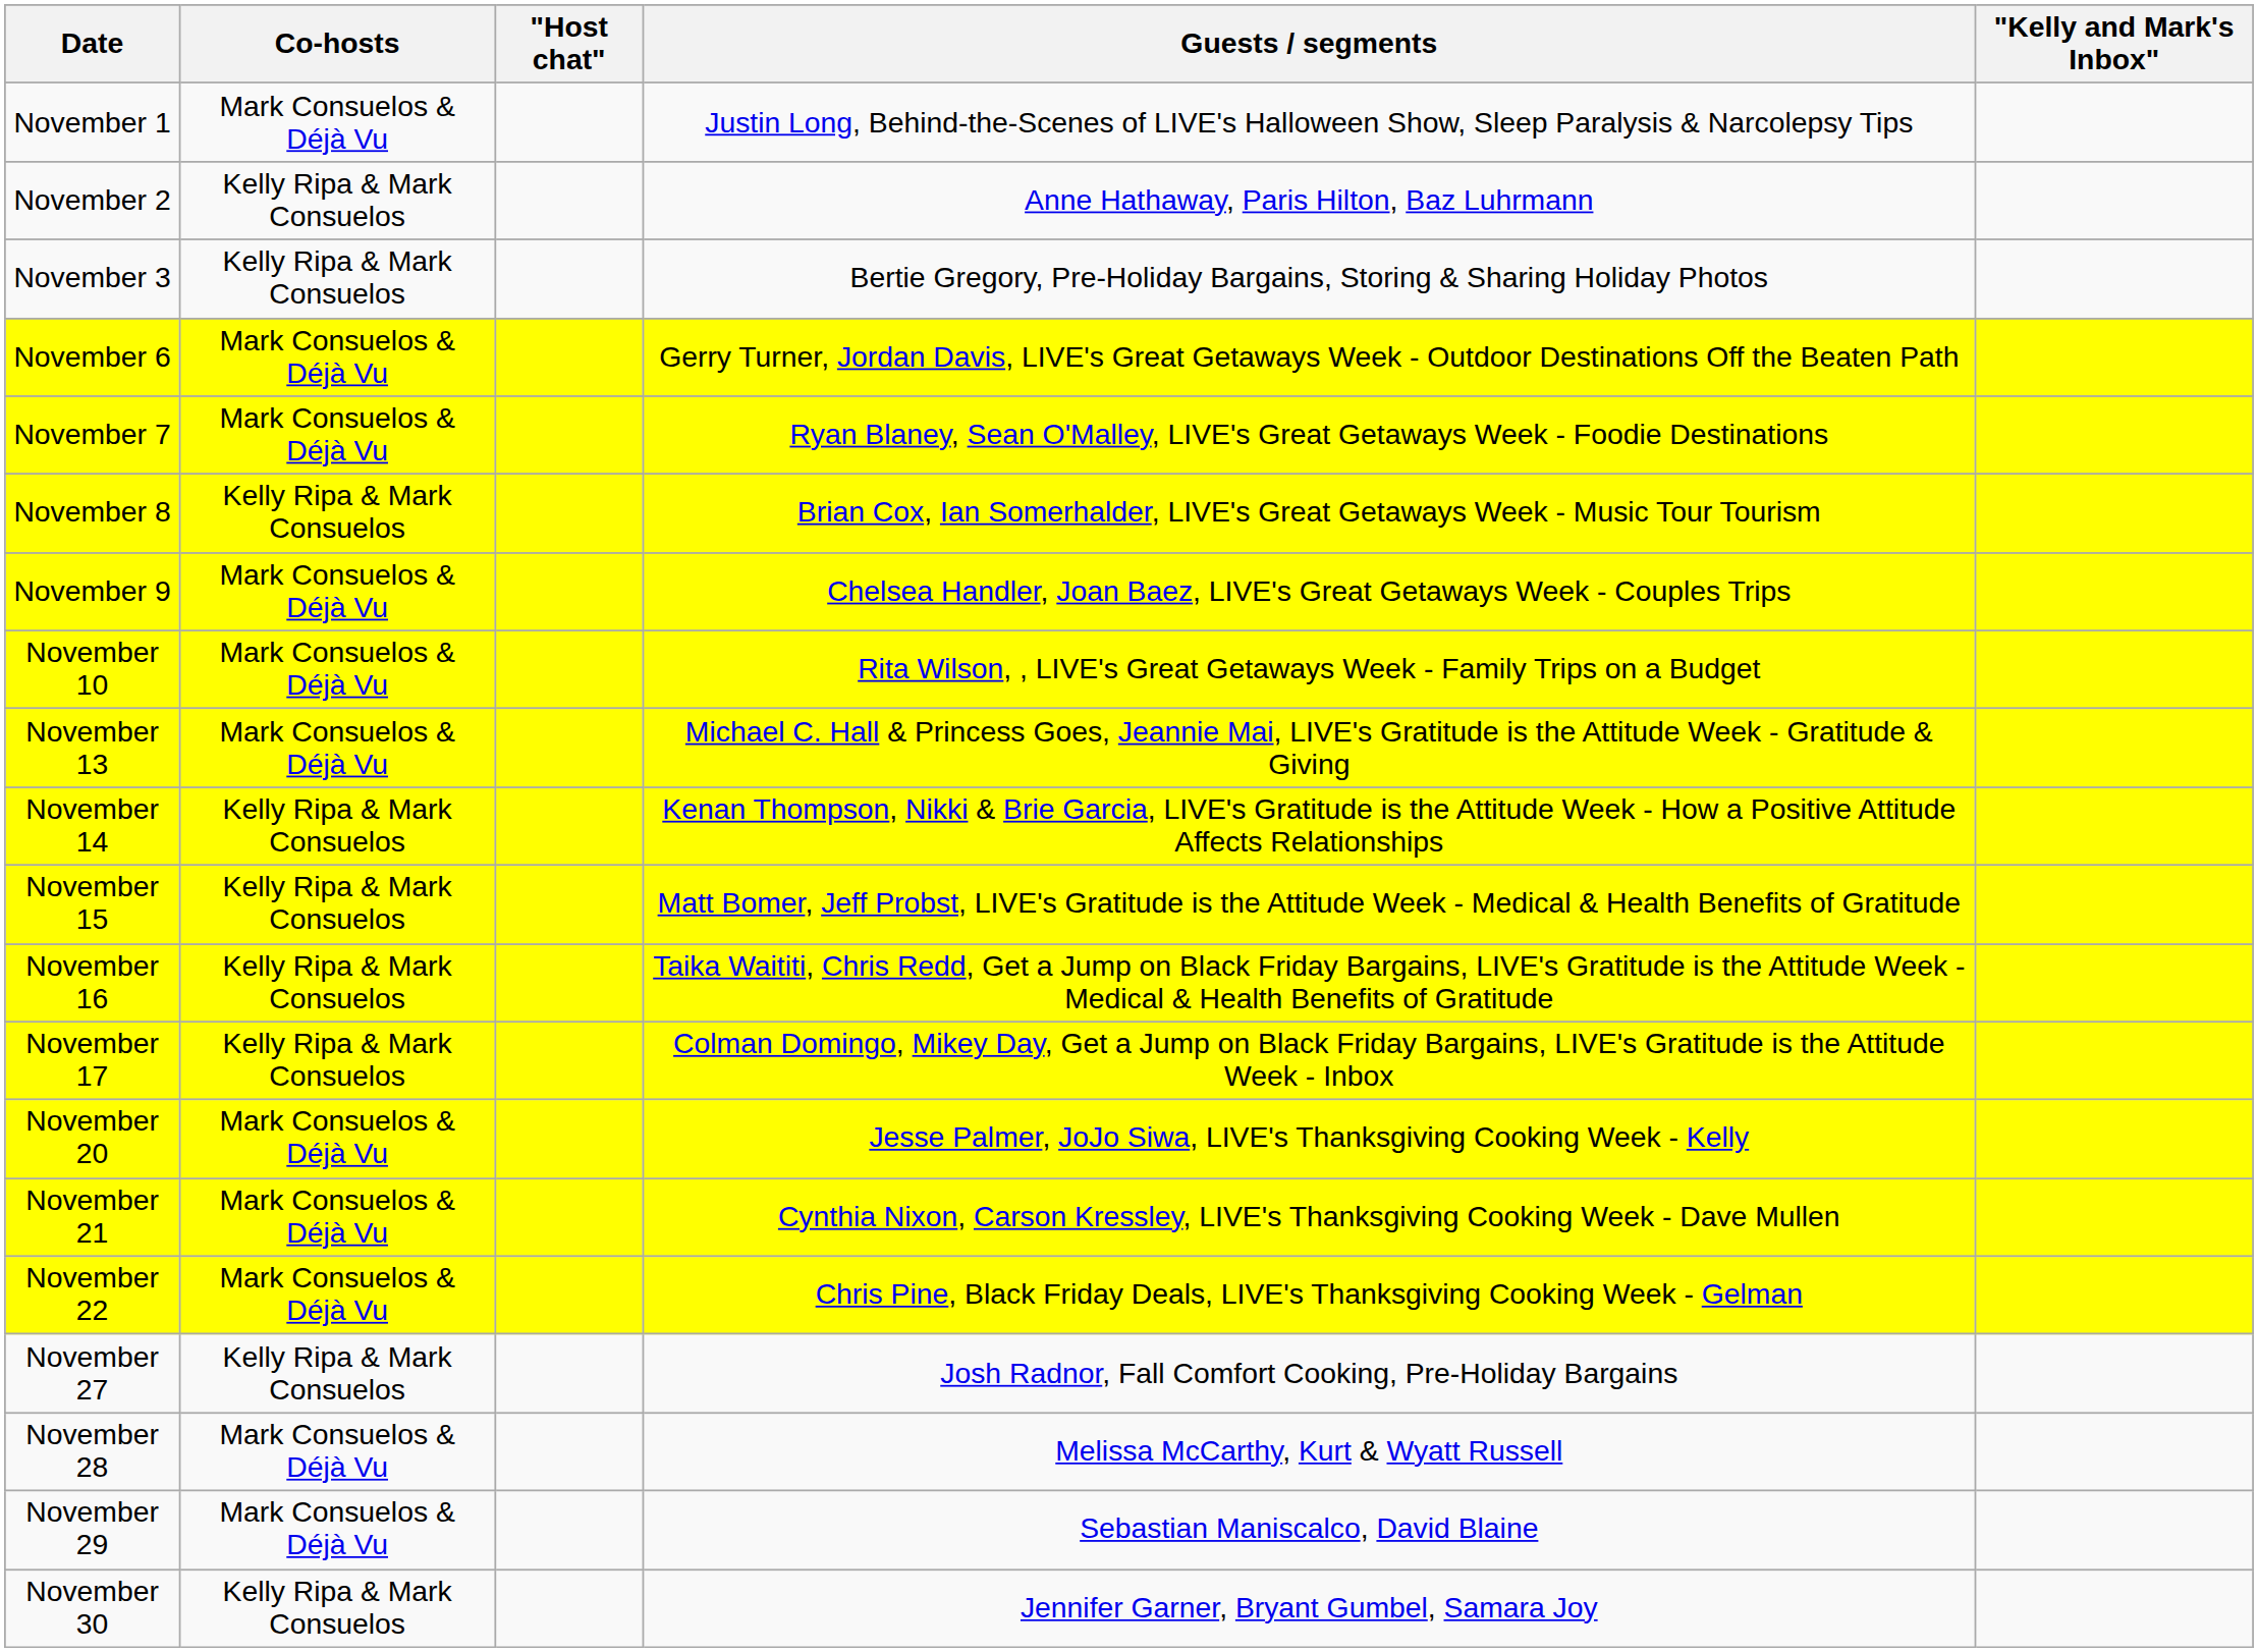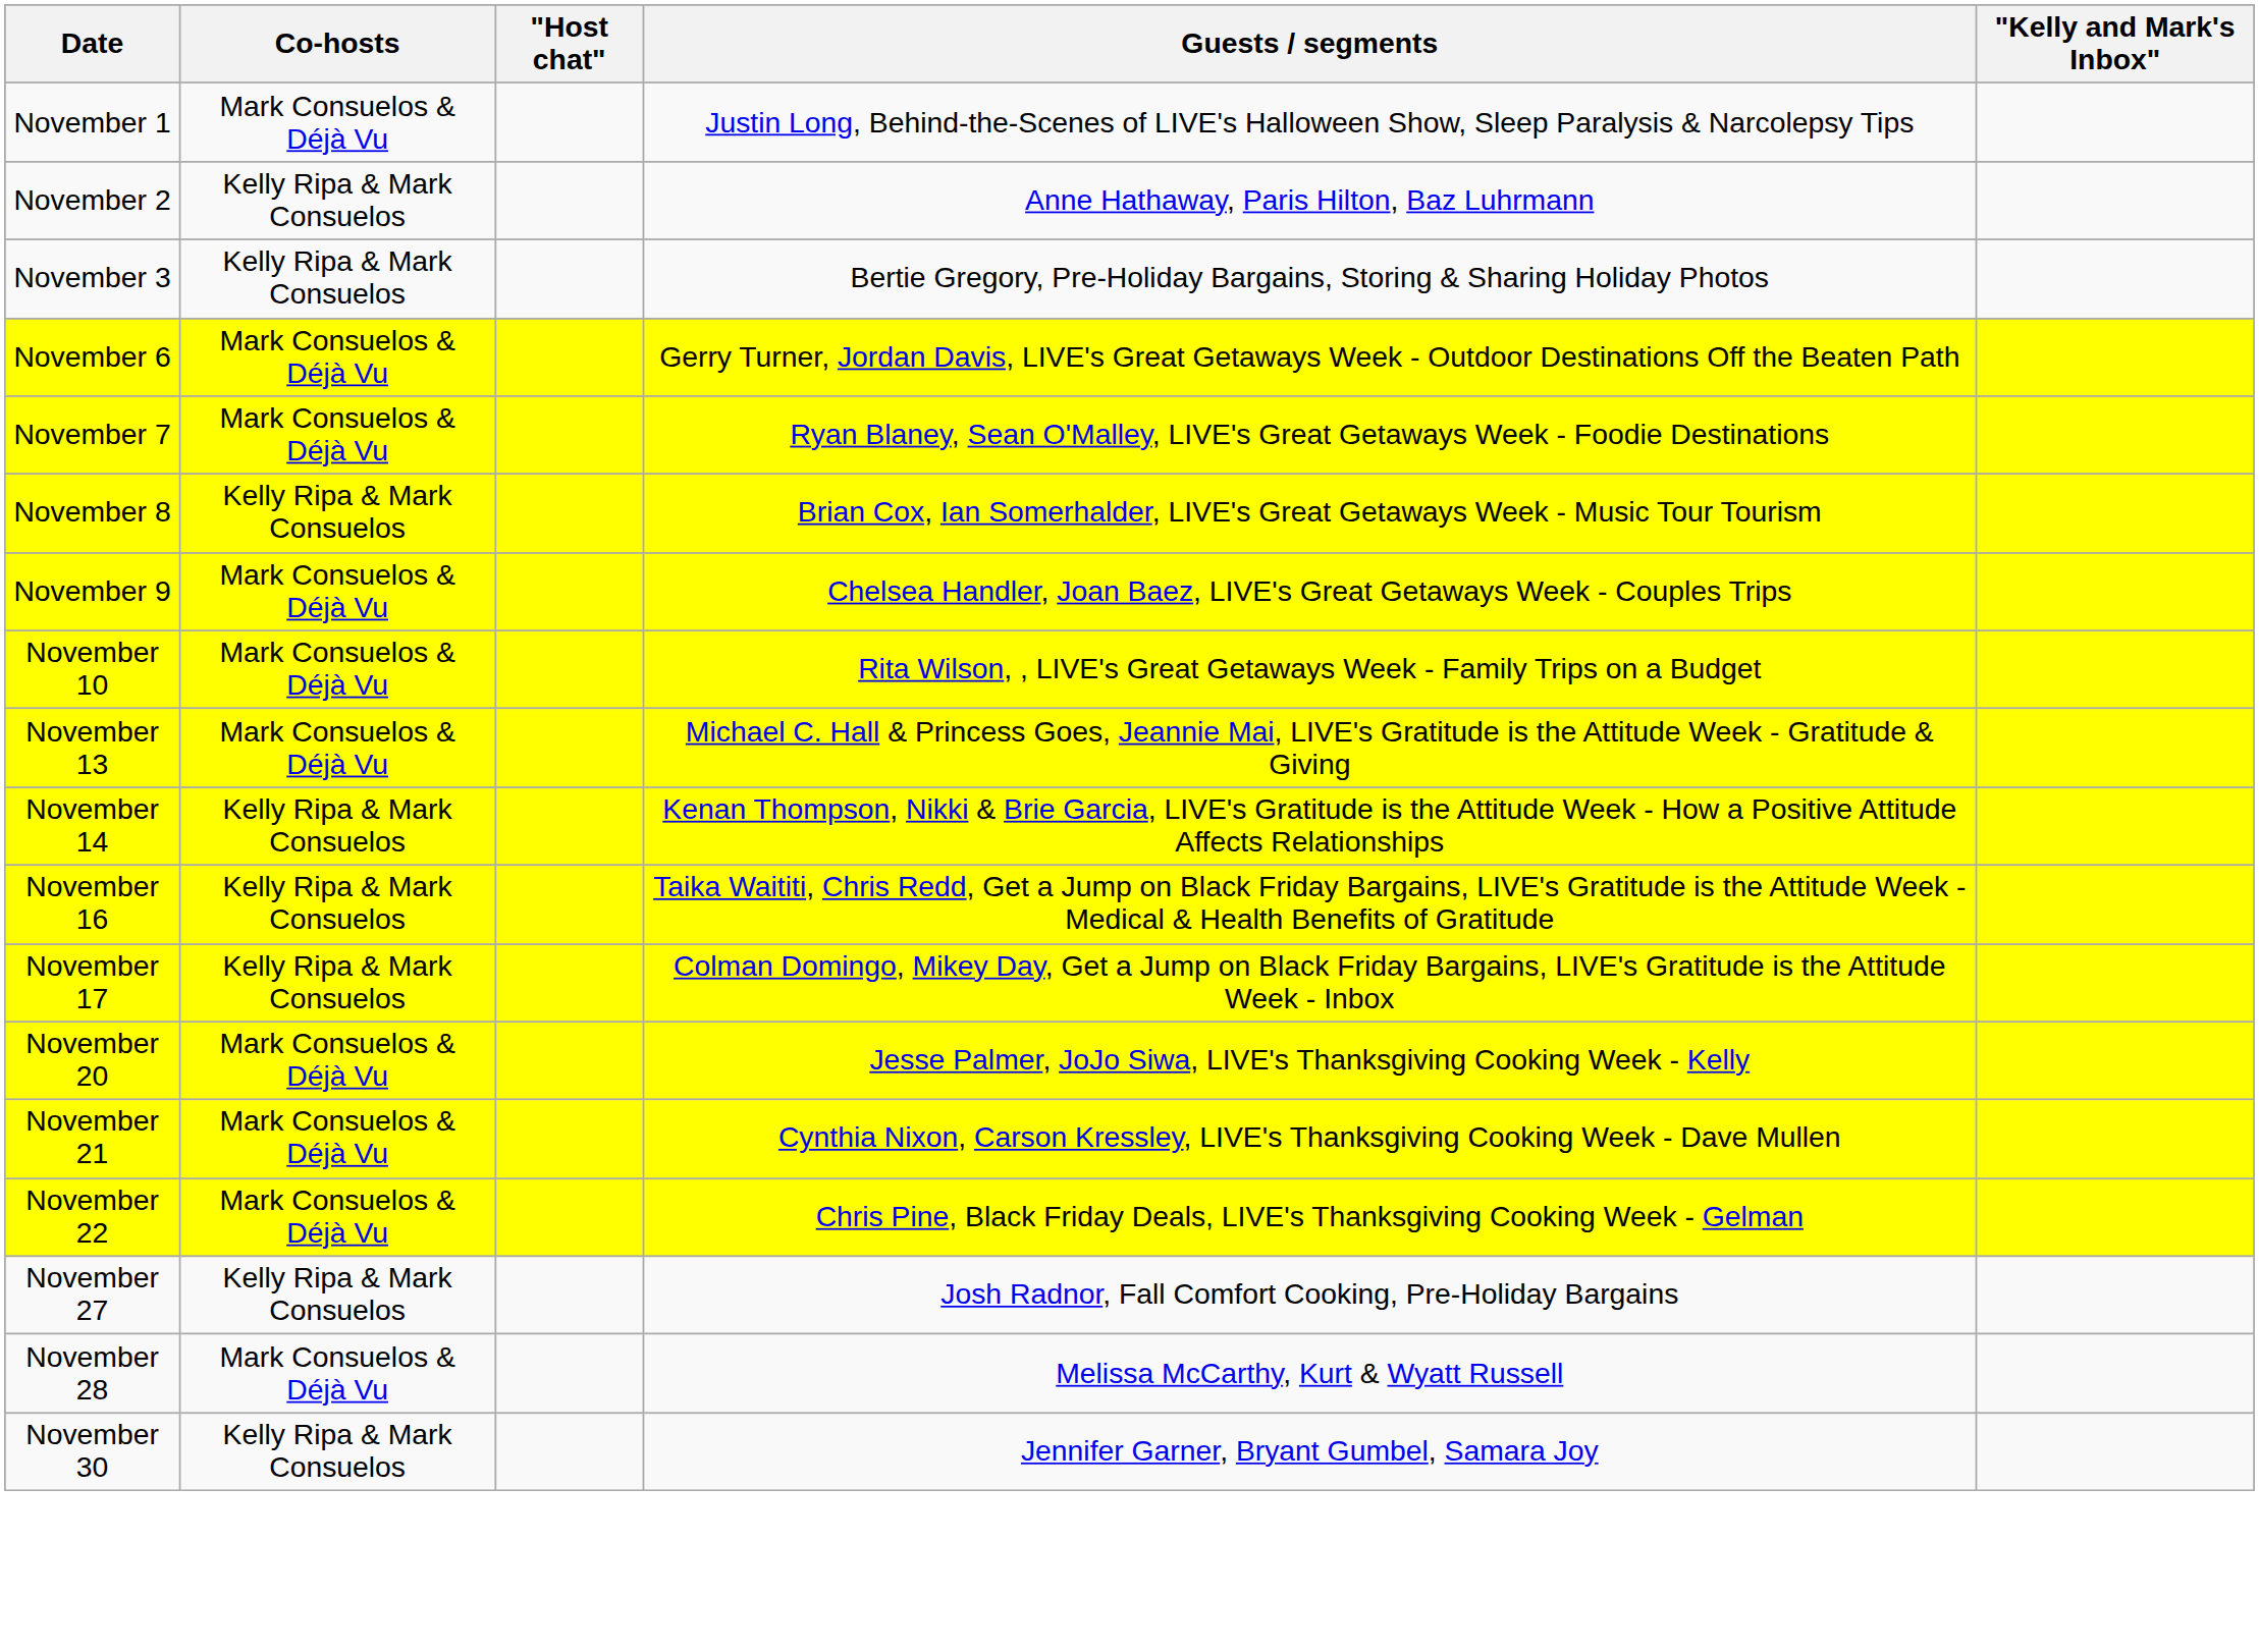- row: November 15 | Kelly Ripa & Mark Consuelos | Matt Bomer, Jeff Probst, LIVE's Gratitude is the Attitude Week - Medical & Health Benefits of Gratitude
- row: November 29 | Mark Consuelos & Déjà Vu | Sebastian Maniscalco, David Blaine
